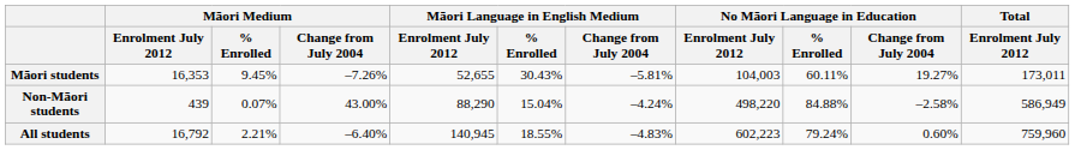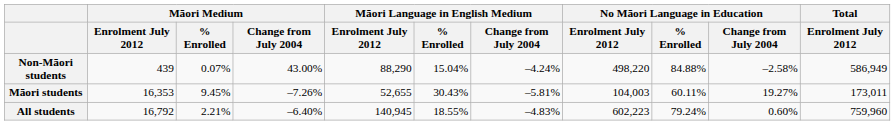rows swapped: Māori students <-> Non-Māori students
